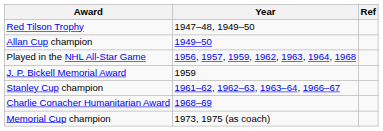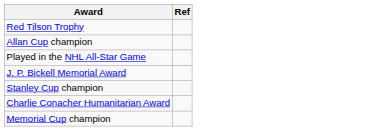- column: Year | 1947–48, 1949–50 | 1949–50 | 1956, 1957, 1959, 1962, 1963, 1964, 1968 | 1959 | 1961–62, 1962–63, 1963–64, 1966–67 | 1968–69 | 1973, 1975 (as coach)
